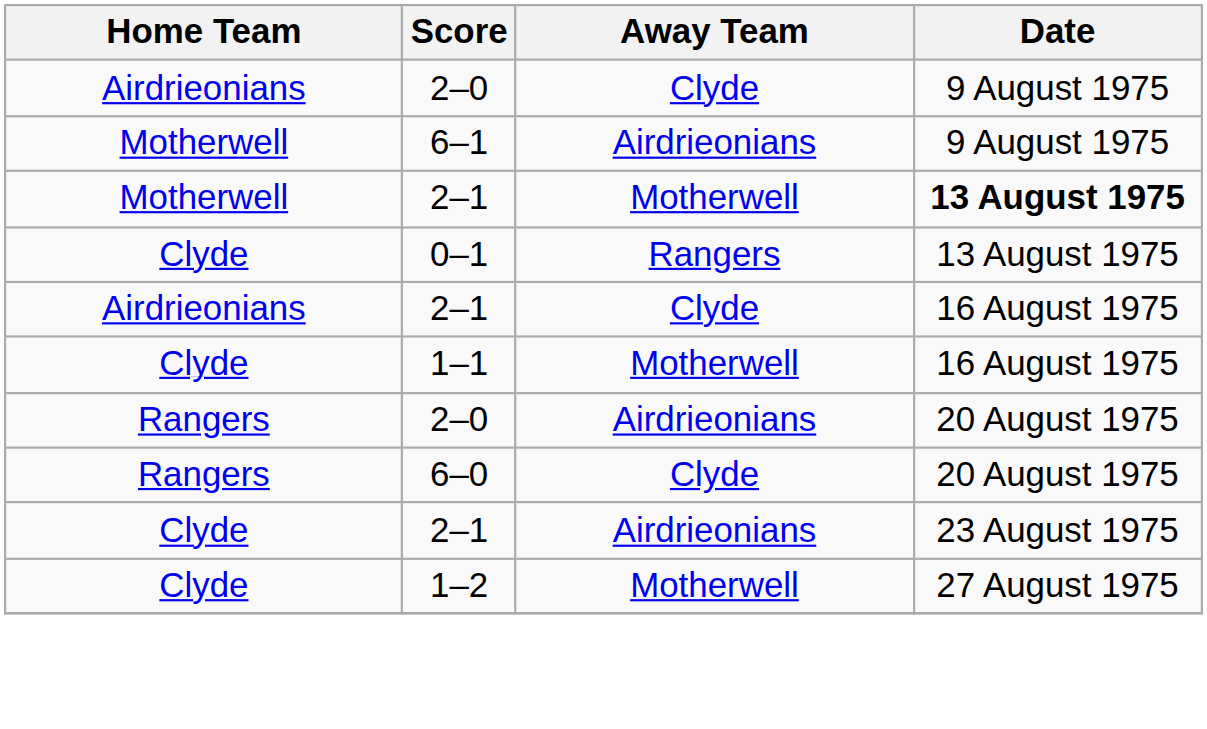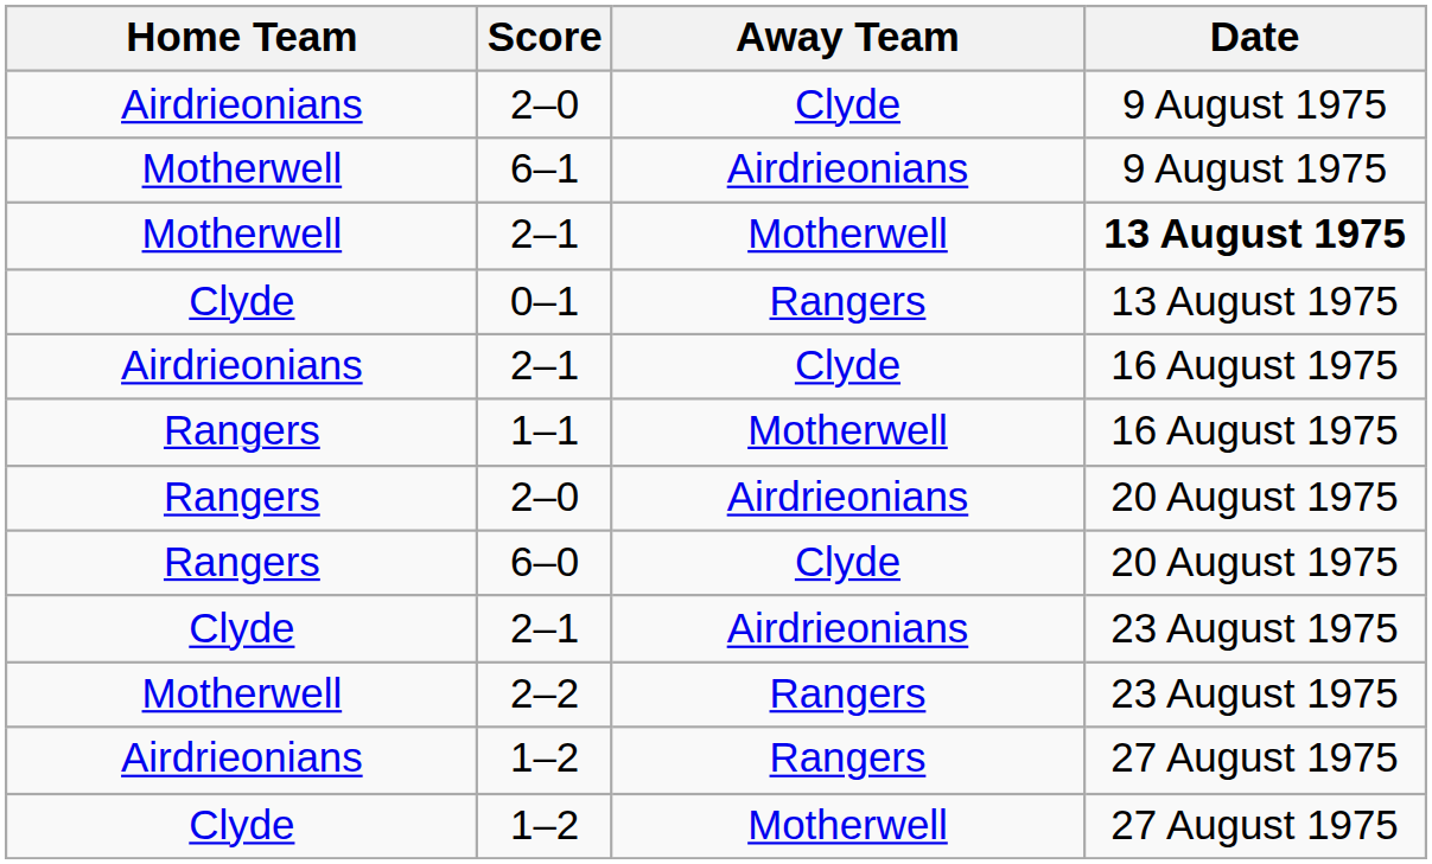1–1 | Home Team: Clyde -> Rangers
+ row: Motherwell | 2–2 | Rangers | 23 August 1975
+ row: Airdrieonians | 1–2 | Rangers | 27 August 1975
